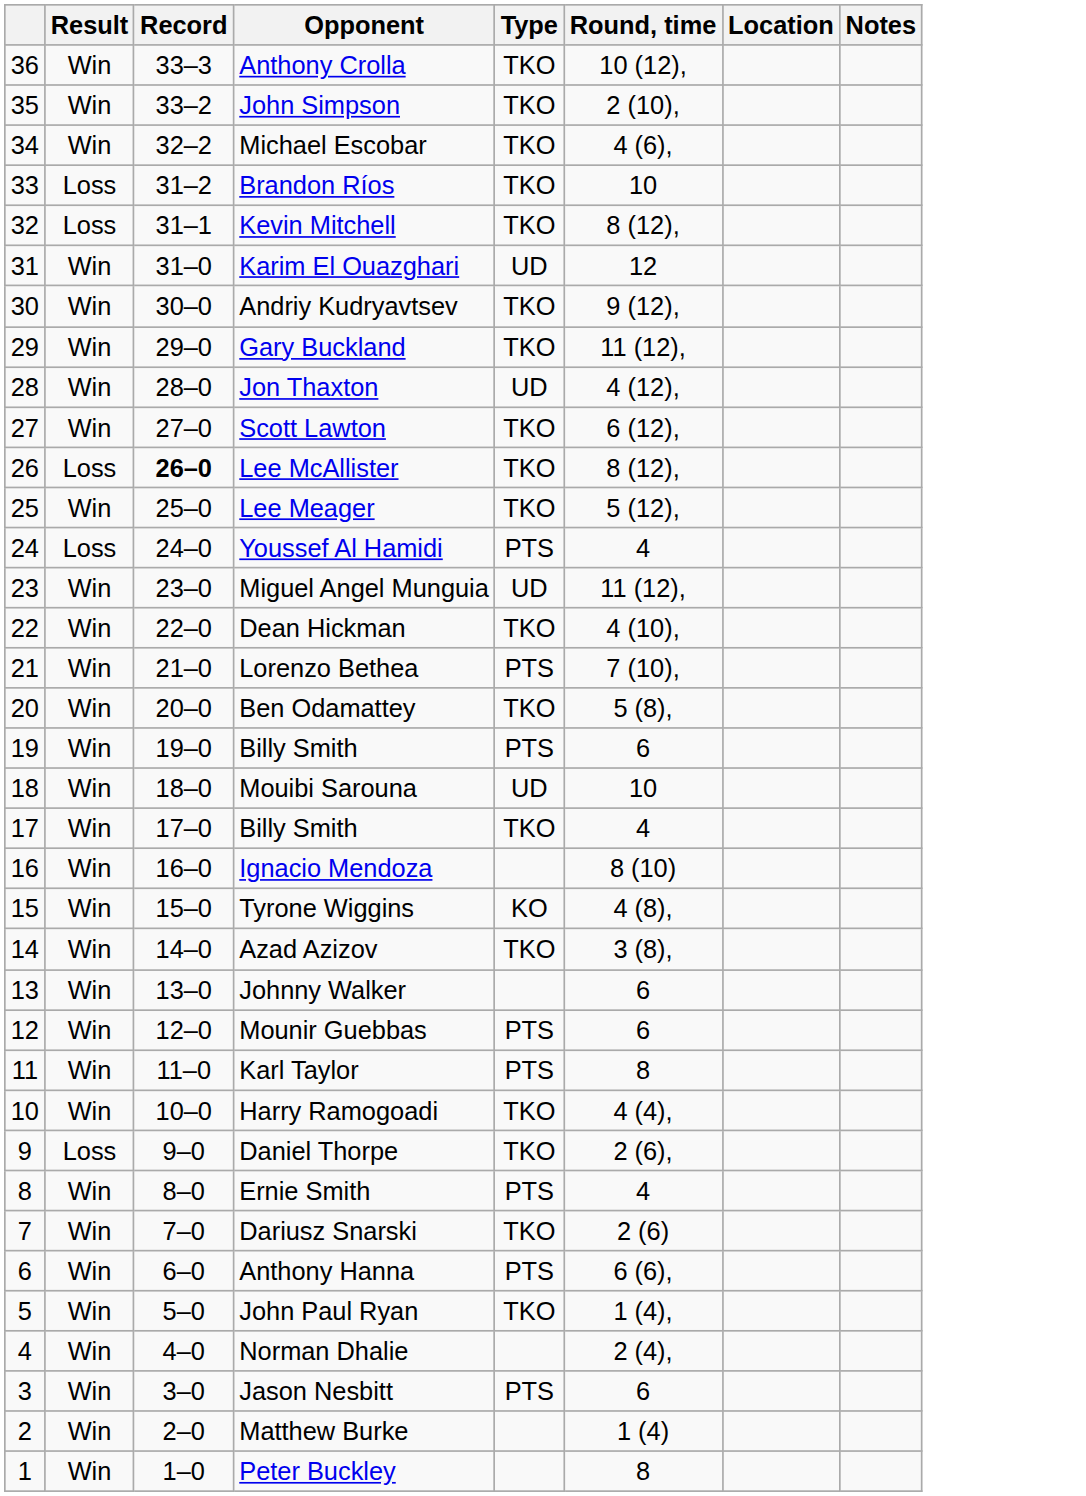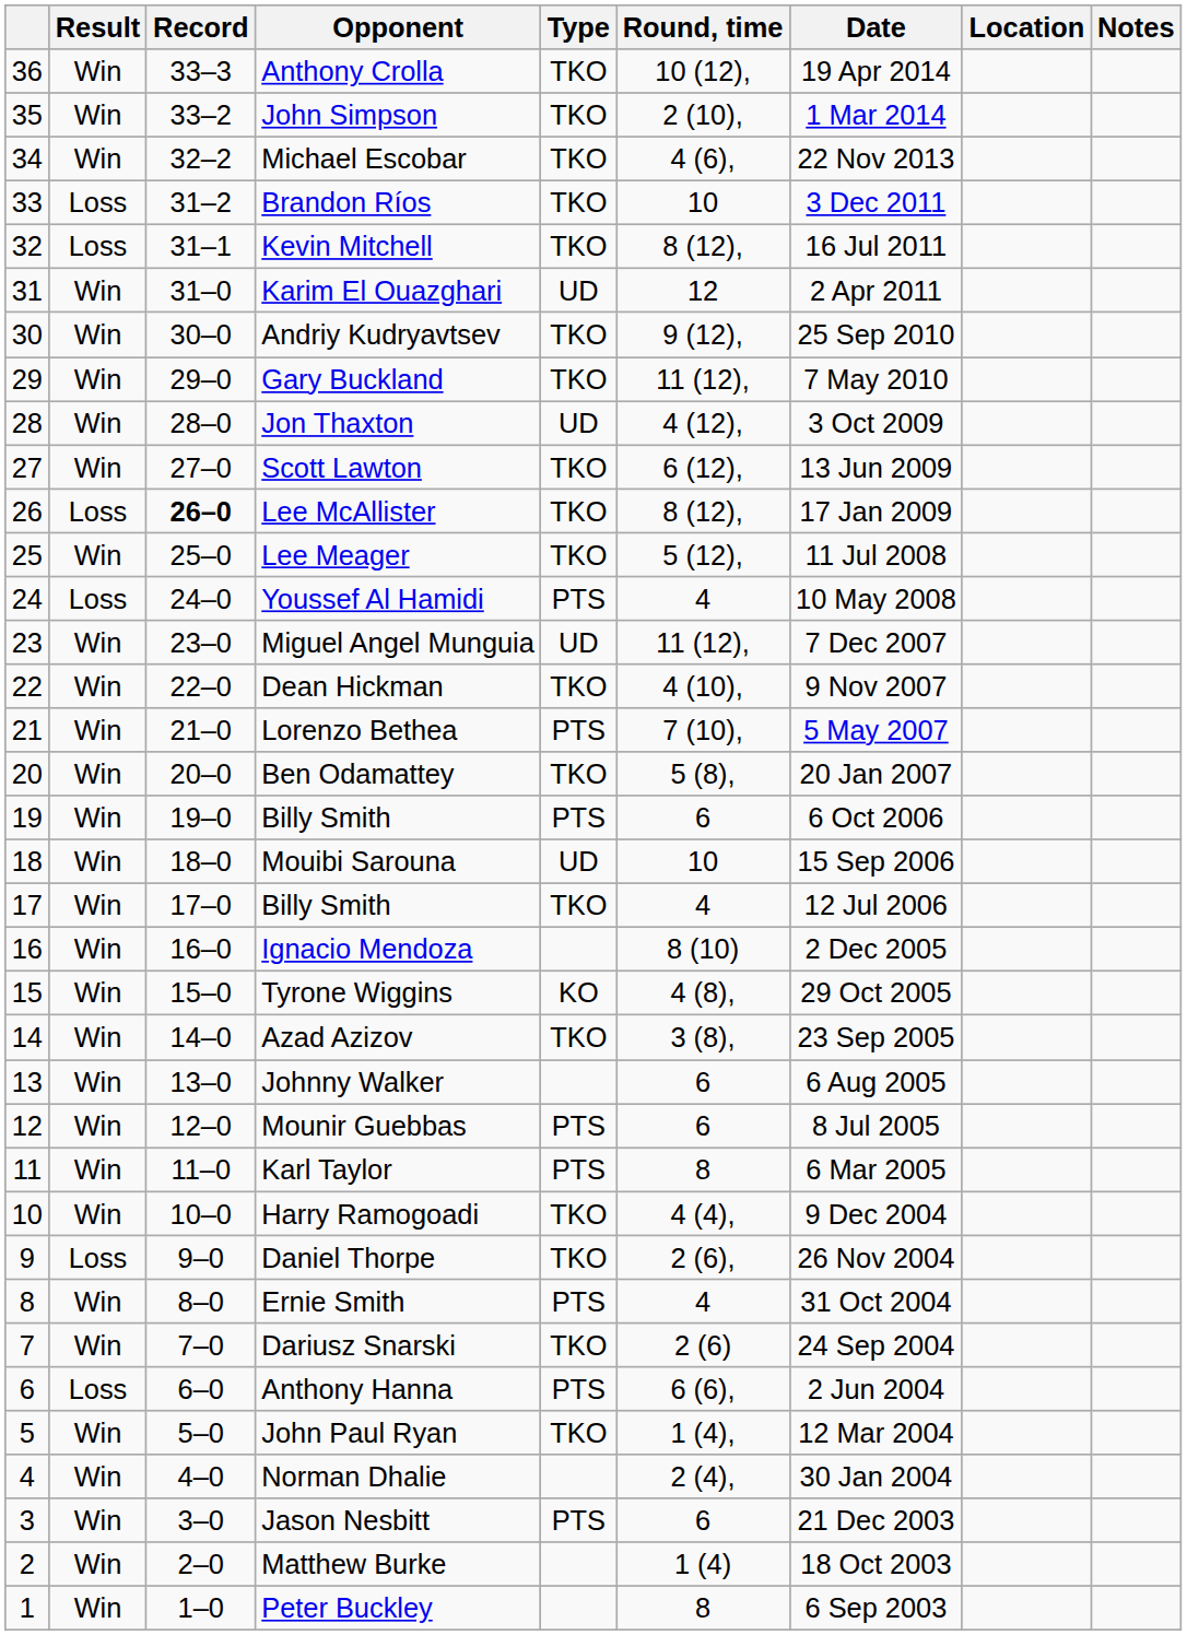+ column: Date | 19 Apr 2014 | 1 Mar 2014 | 22 Nov 2013 | 3 Dec 2011 | 16 Jul 2011 | 2 Apr 2011 | 25 Sep 2010 | 7 May 2010 | 3 Oct 2009 | 13 Jun 2009 | 17 Jan 2009 | 11 Jul 2008 | 10 May 2008 | 7 Dec 2007 | 9 Nov 2007 | 5 May 2007 | 20 Jan 2007 | 6 Oct 2006 | 15 Sep 2006 | 12 Jul 2006 | 2 Dec 2005 | 29 Oct 2005 | 23 Sep 2005 | 6 Aug 2005 | 8 Jul 2005 | 6 Mar 2005 | 9 Dec 2004 | 26 Nov 2004 | 31 Oct 2004 | 24 Sep 2004 | 2 Jun 2004 | 12 Mar 2004 | 30 Jan 2004 | 21 Dec 2003 | 18 Oct 2003 | 6 Sep 2003
Anthony Hanna | Result: Win -> Loss
